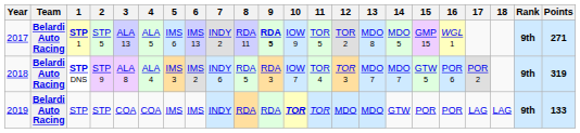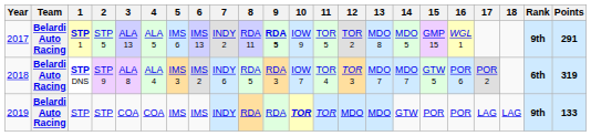STP 1 | Points: 271 -> 291
STP DNS | Rank: 9th -> 6th
